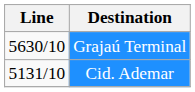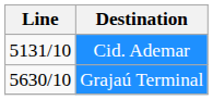rows swapped: Cid. Ademar <-> Grajaú Terminal
